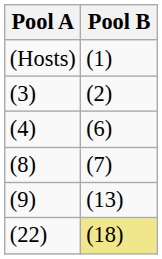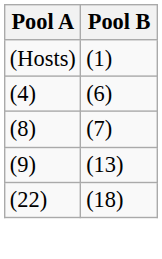- row: (3) | (2)
(22) | Pool B: khaki background -> no background
